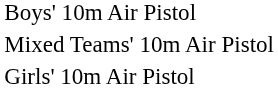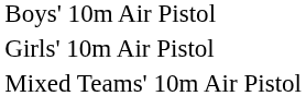rows swapped: Girls' 10m Air Pistol <-> Mixed Teams' 10m Air Pistol
